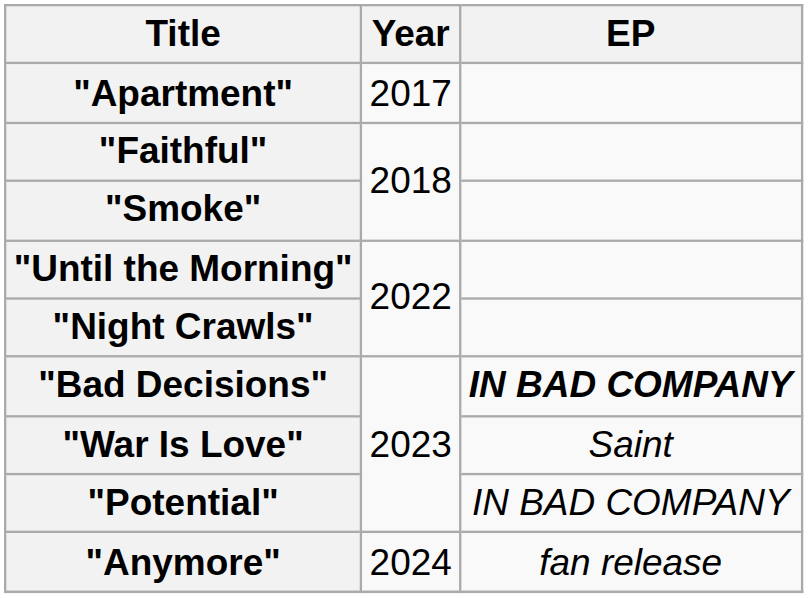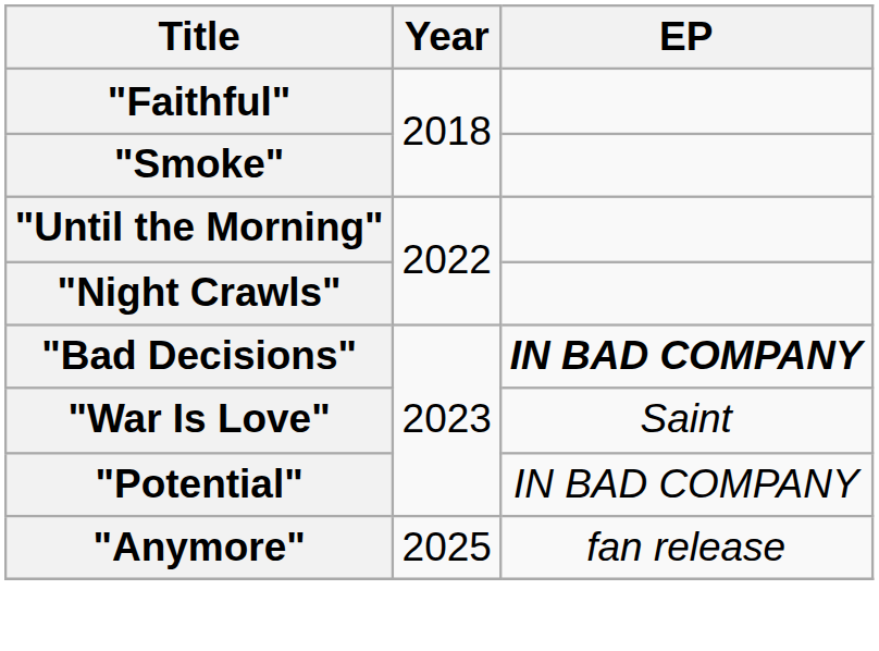- row: "Apartment" | 2017
"Anymore" | Year: 2024 -> 2025
